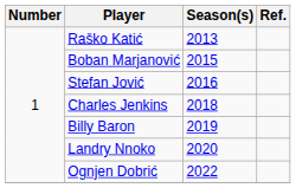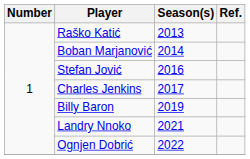Boban Marjanović | Season(s): 2015 -> 2014
Charles Jenkins | Season(s): 2018 -> 2017
Landry Nnoko | Season(s): 2020 -> 2021
